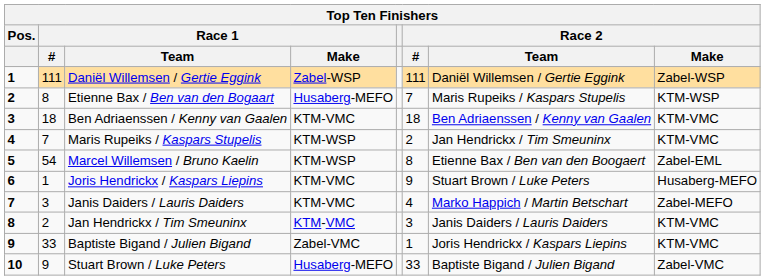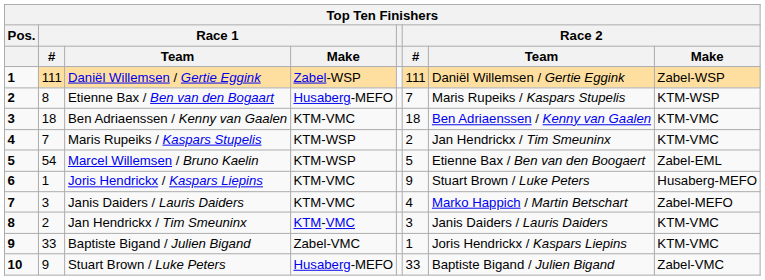Marcel Willemsen / Bruno Kaelin | Race 2 / #: 8 -> 5
